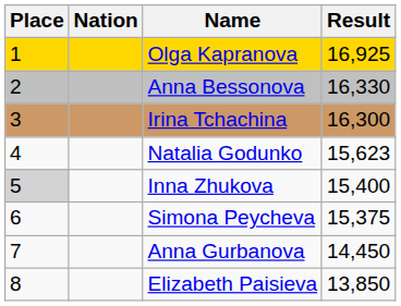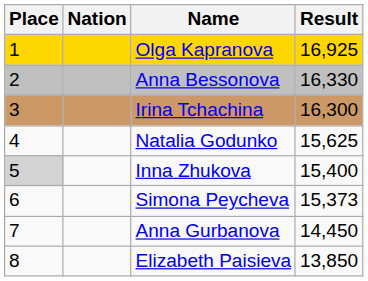Natalia Godunko | Result: 15,623 -> 15,625
Simona Peycheva | Result: 15,375 -> 15,373
